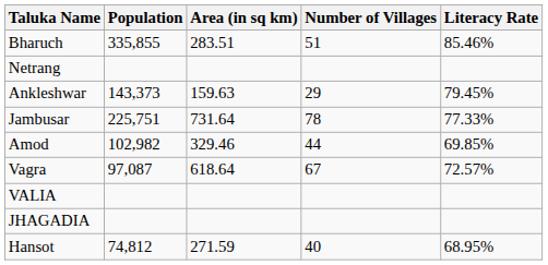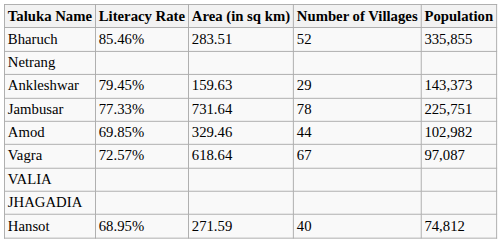columns swapped: Population <-> Literacy Rate
Bharuch | Number of Villages: 51 -> 52
